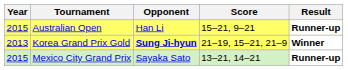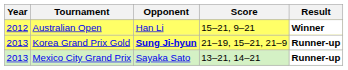Australian Open | Year: 2015 -> 2012
Australian Open | Result: Runner-up -> Winner
Korea Grand Prix Gold | Result: Winner -> Runner-up
Mexico City Grand Prix | Year: 2015 -> 2013
